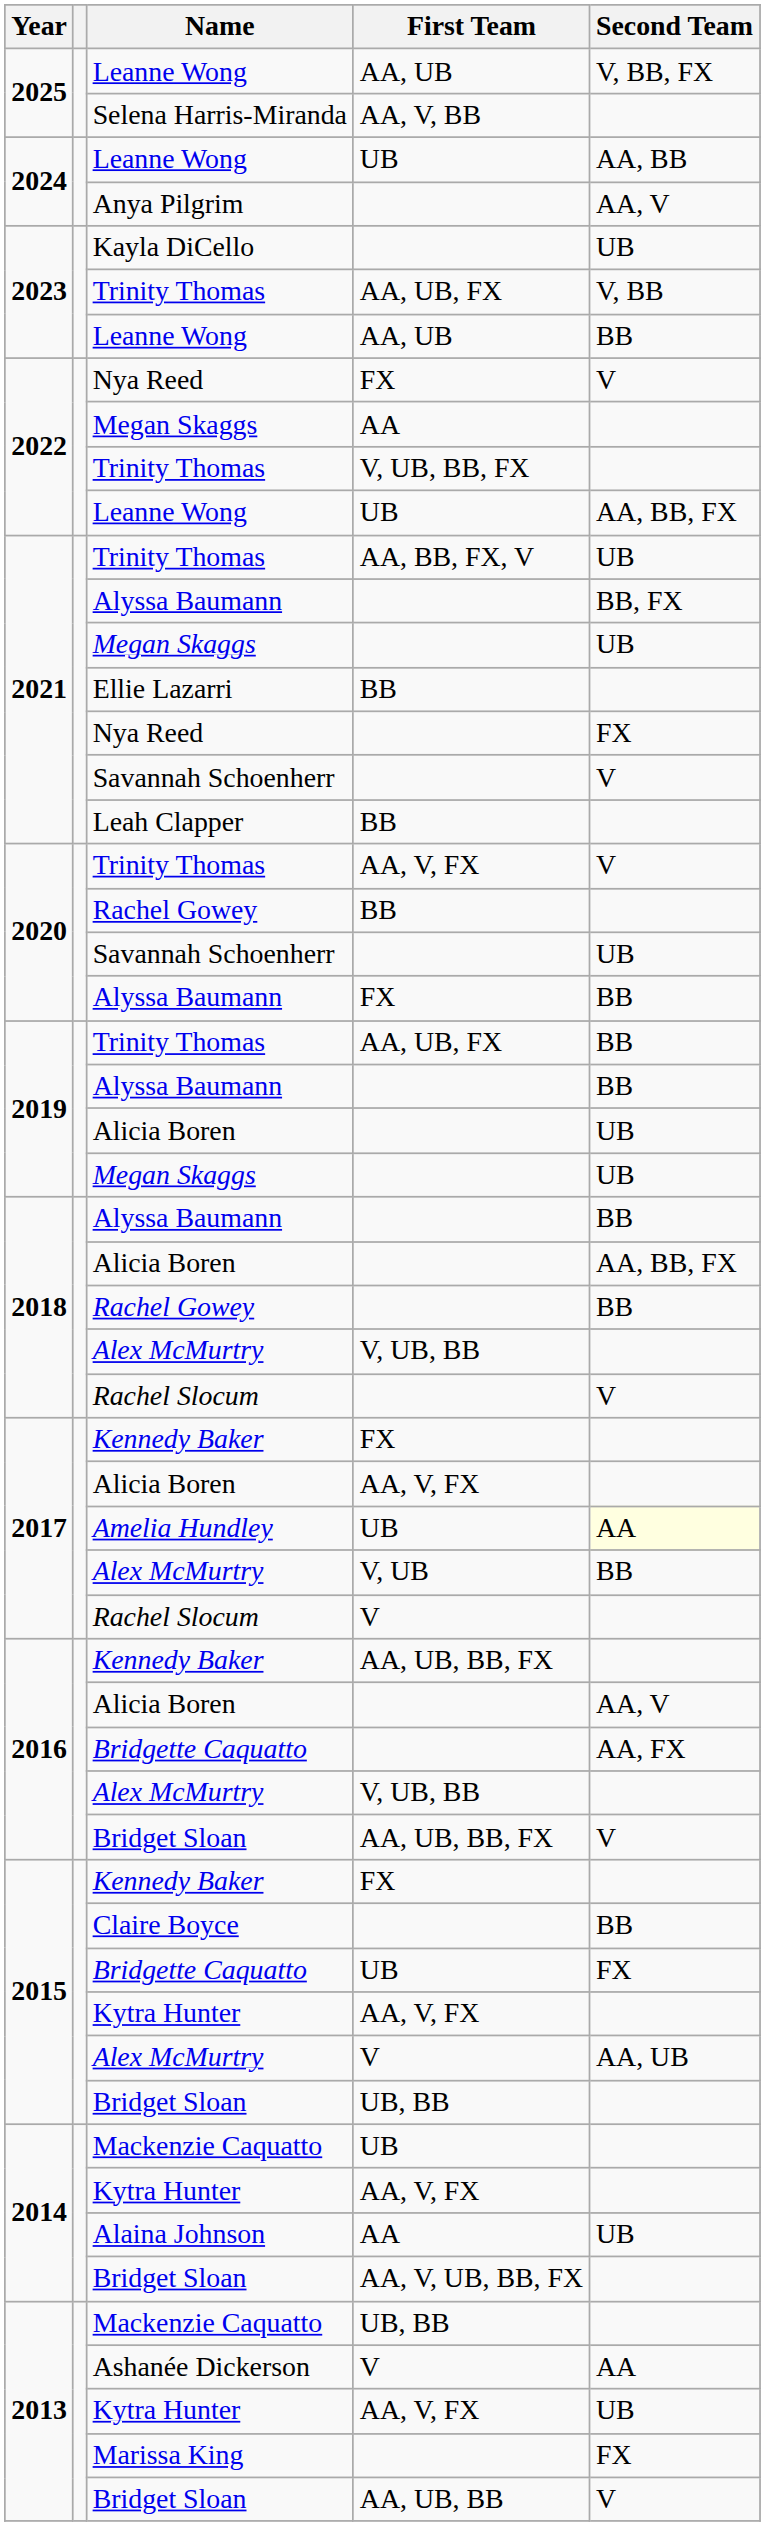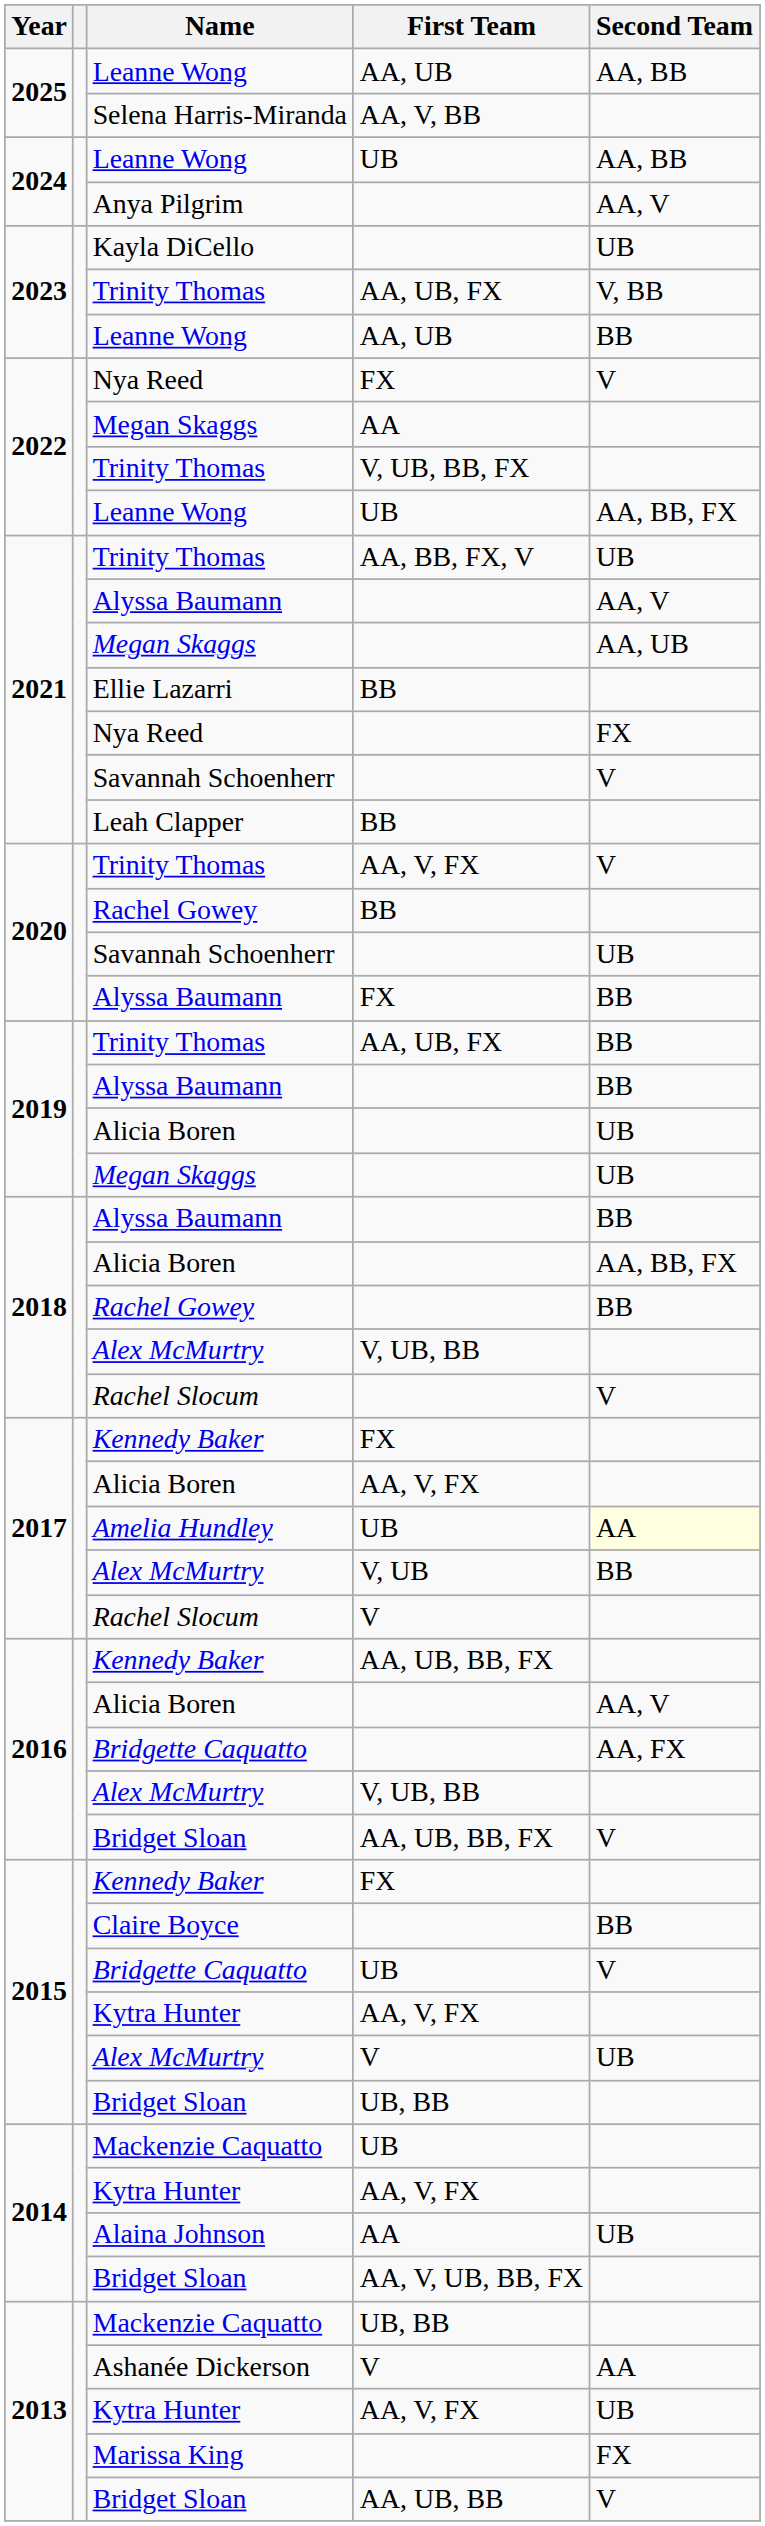2025 / Leanne Wong | Second Team: V, BB, FX -> AA, BB
2021 / Alyssa Baumann | Second Team: BB, FX -> AA, V
2021 / Megan Skaggs | Second Team: UB -> AA, UB
2015 / Bridgette Caquatto | Second Team: FX -> V
2015 / Alex McMurtry | Second Team: AA, UB -> UB
